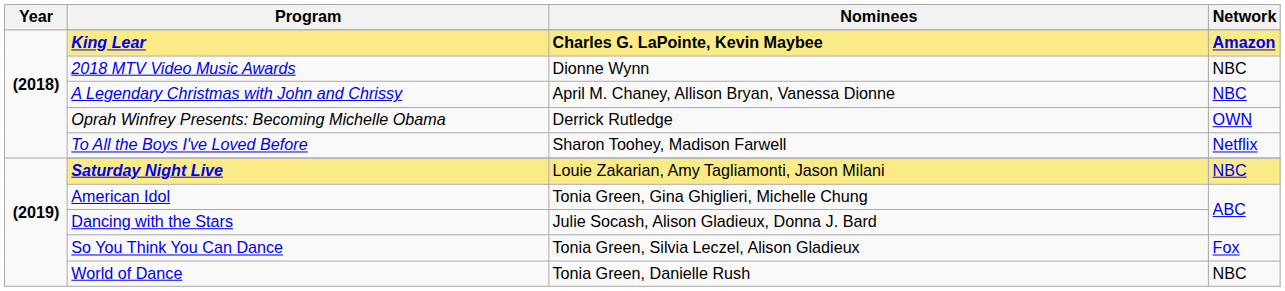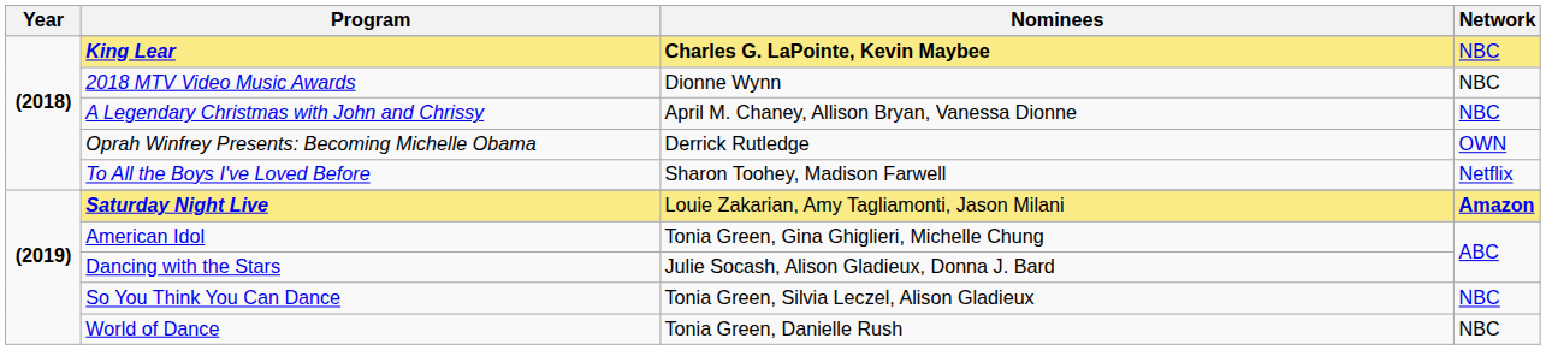King Lear | Network: Amazon -> NBC
Saturday Night Live | Network: NBC -> Amazon
So You Think You Can Dance | Network: Fox -> NBC
